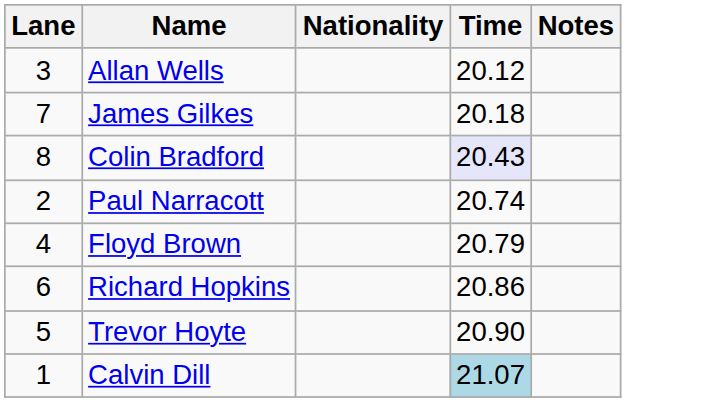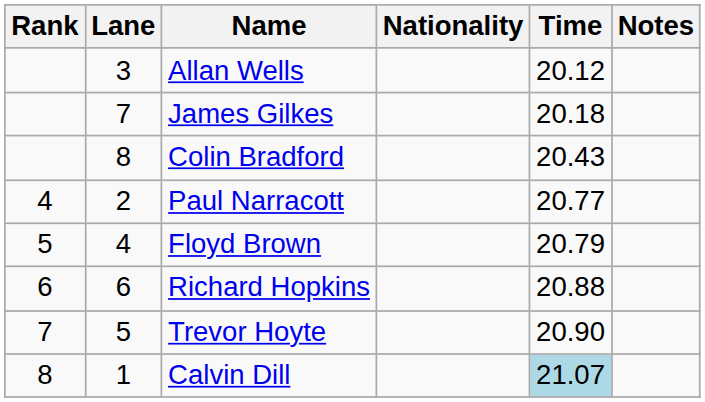+ column: Rank | 4 | 5 | 6 | 7 | 8
Colin Bradford | Time: lavender background -> no background
Paul Narracott | Time: 20.74 -> 20.77
Richard Hopkins | Time: 20.86 -> 20.88
